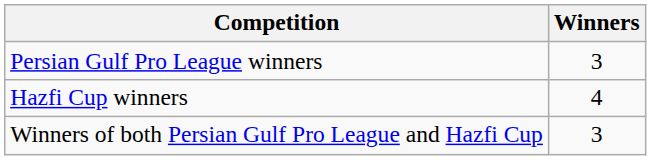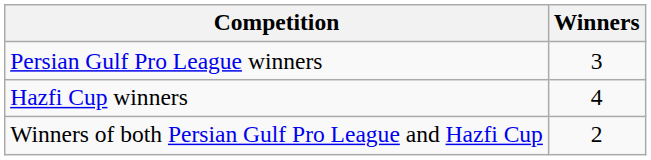Winners of both Persian Gulf Pro League and Hazfi Cup | Winners: 3 -> 2
